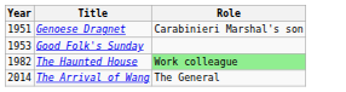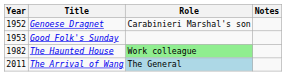+ column: Notes
Genoese Dragnet | Year: 1951 -> 1952
The Arrival of Wang | Year: 2014 -> 2011
The Arrival of Wang | Role: no background -> lightblue background
